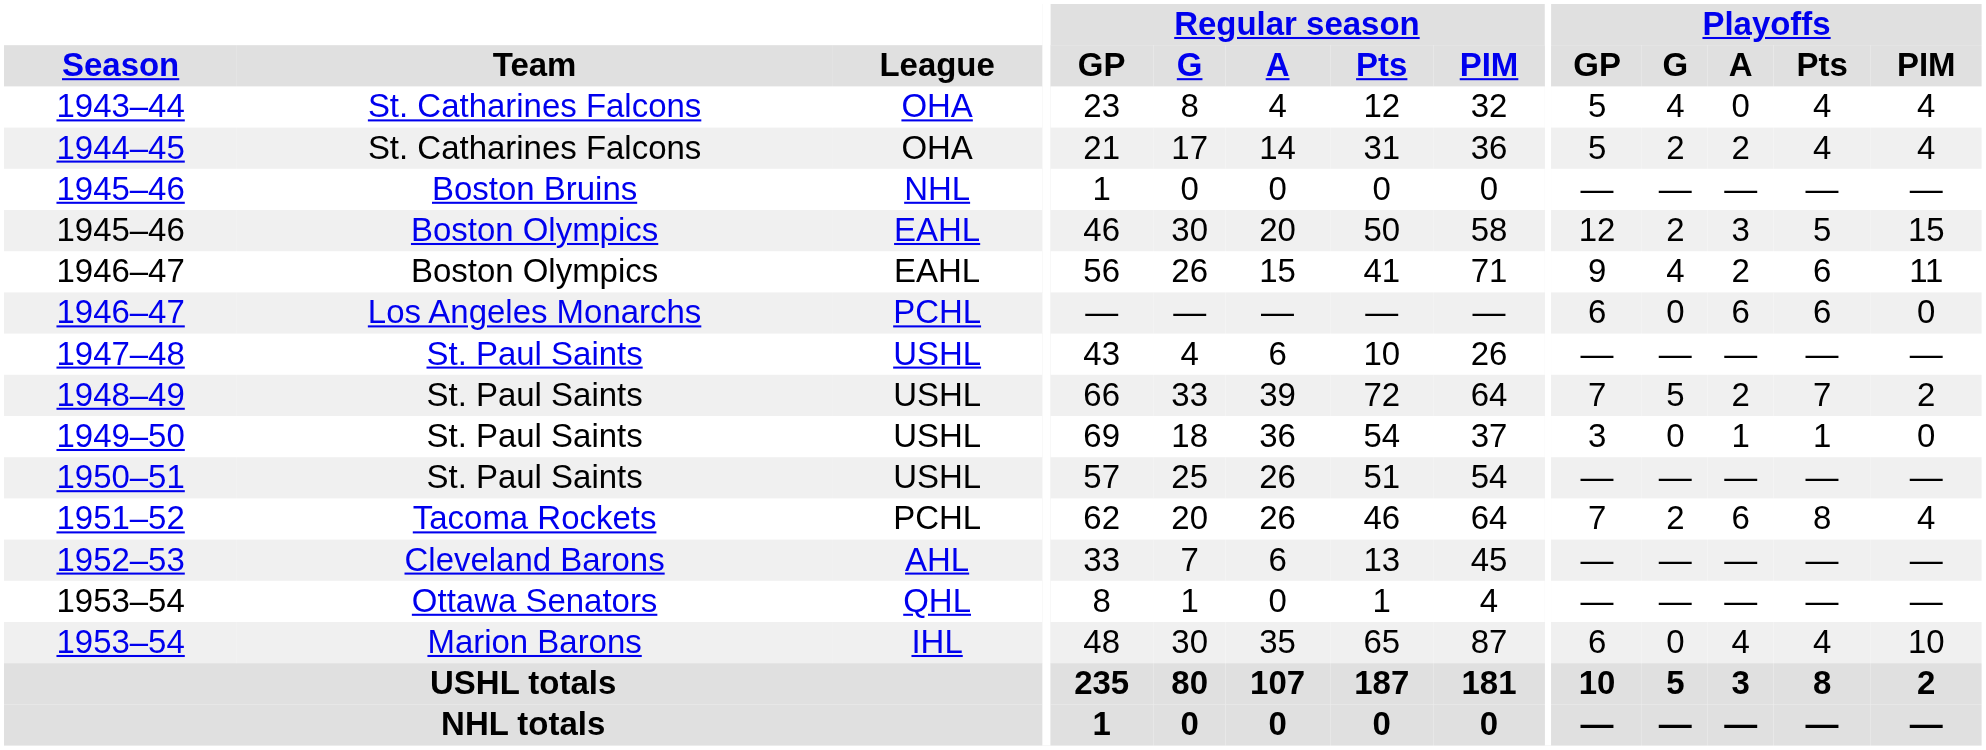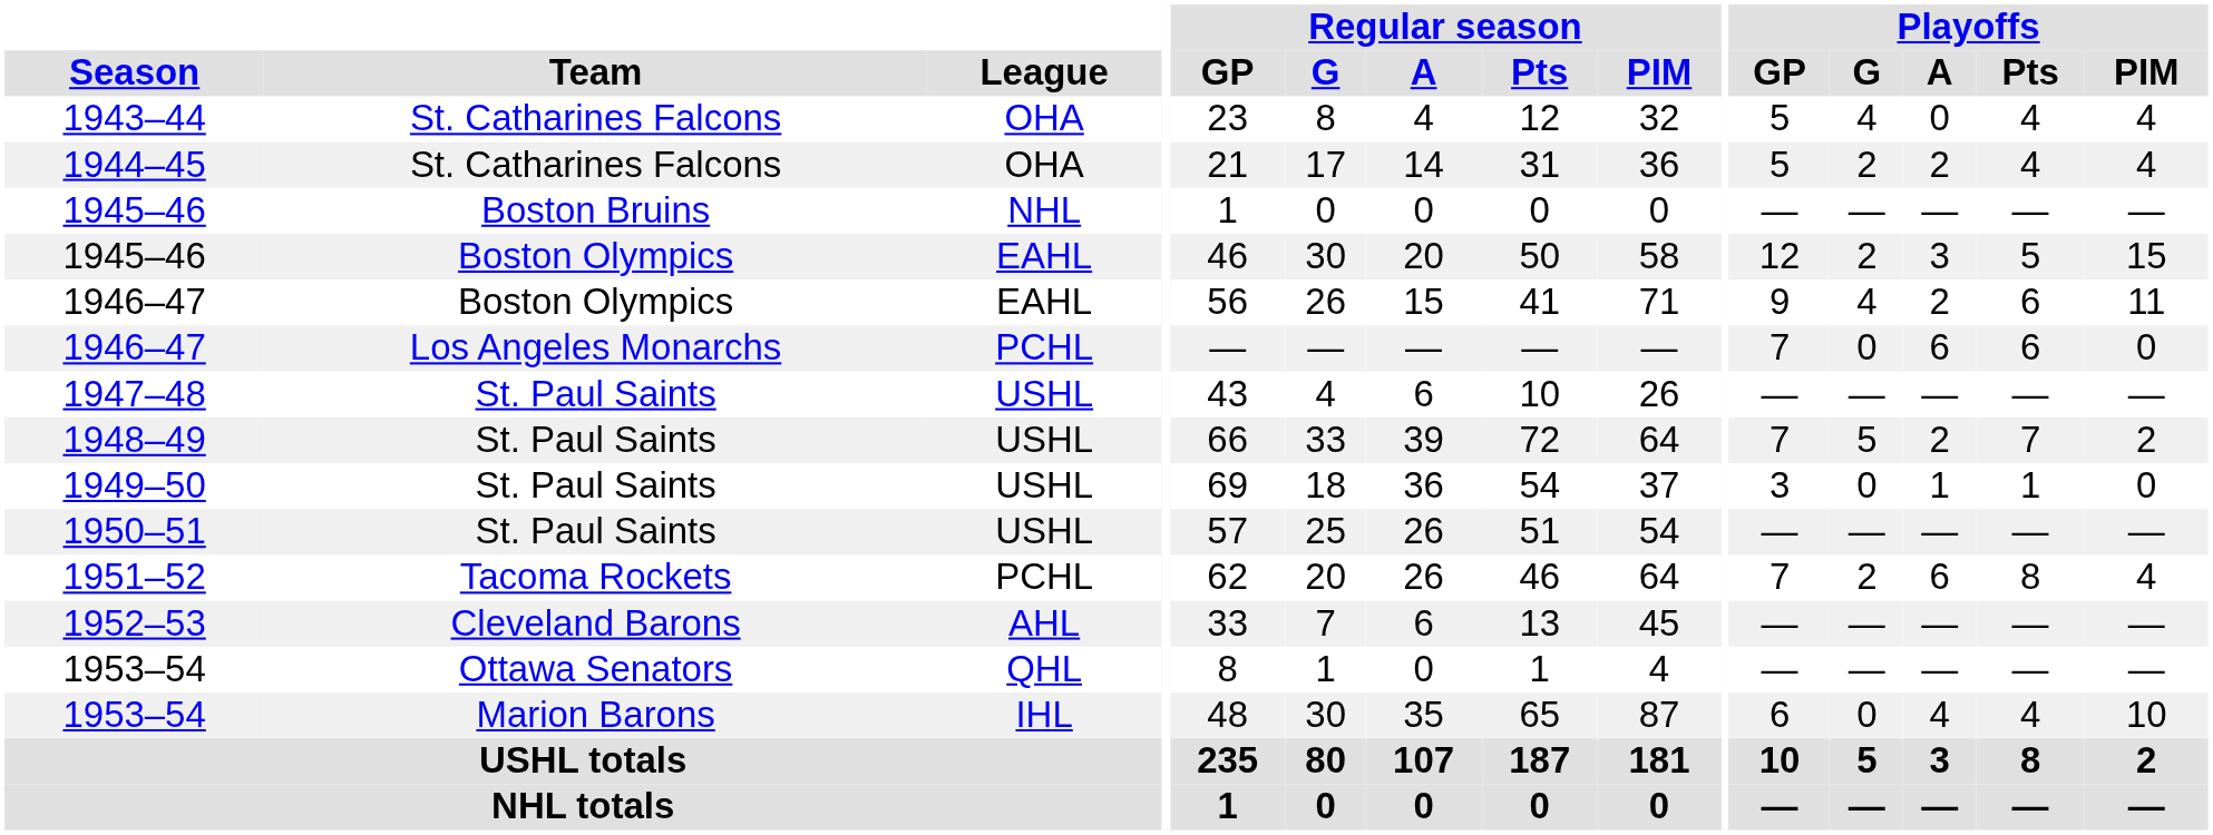1946–47 / Los Angeles Monarchs | Playoffs / GP: 6 -> 7
